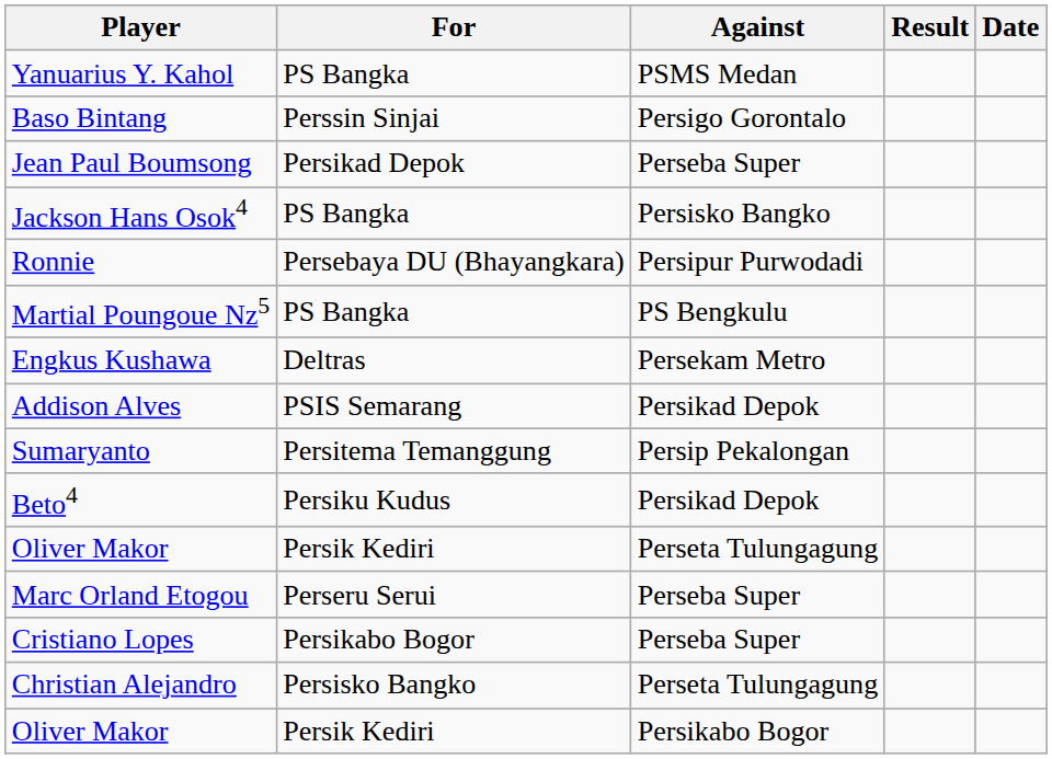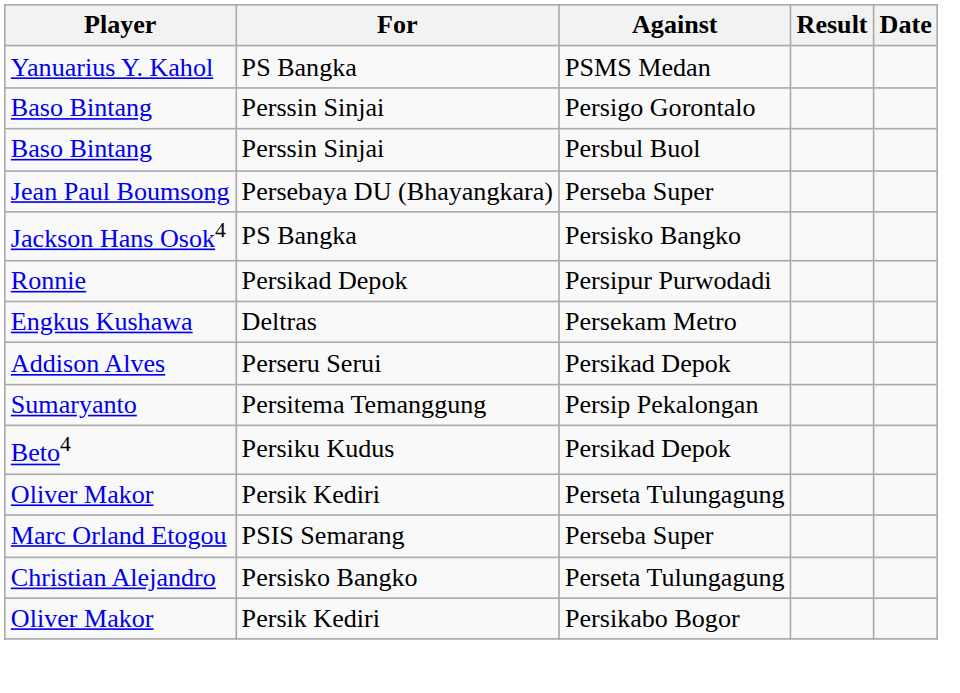+ row: Baso Bintang | Perssin Sinjai | Persbul Buol
Jean Paul Boumsong | For: Persikad Depok -> Persebaya DU (Bhayangkara)
Ronnie | For: Persebaya DU (Bhayangkara) -> Persikad Depok
- row: Martial Poungoue Nz5 | PS Bangka | PS Bengkulu
Addison Alves | For: PSIS Semarang -> Perseru Serui
Marc Orland Etogou | For: Perseru Serui -> PSIS Semarang
- row: Cristiano Lopes | Persikabo Bogor | Perseba Super
